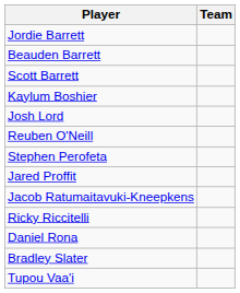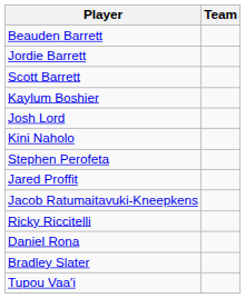rows swapped: Beauden Barrett <-> Jordie Barrett
+ row: Kini Naholo
- row: Reuben O'Neill
